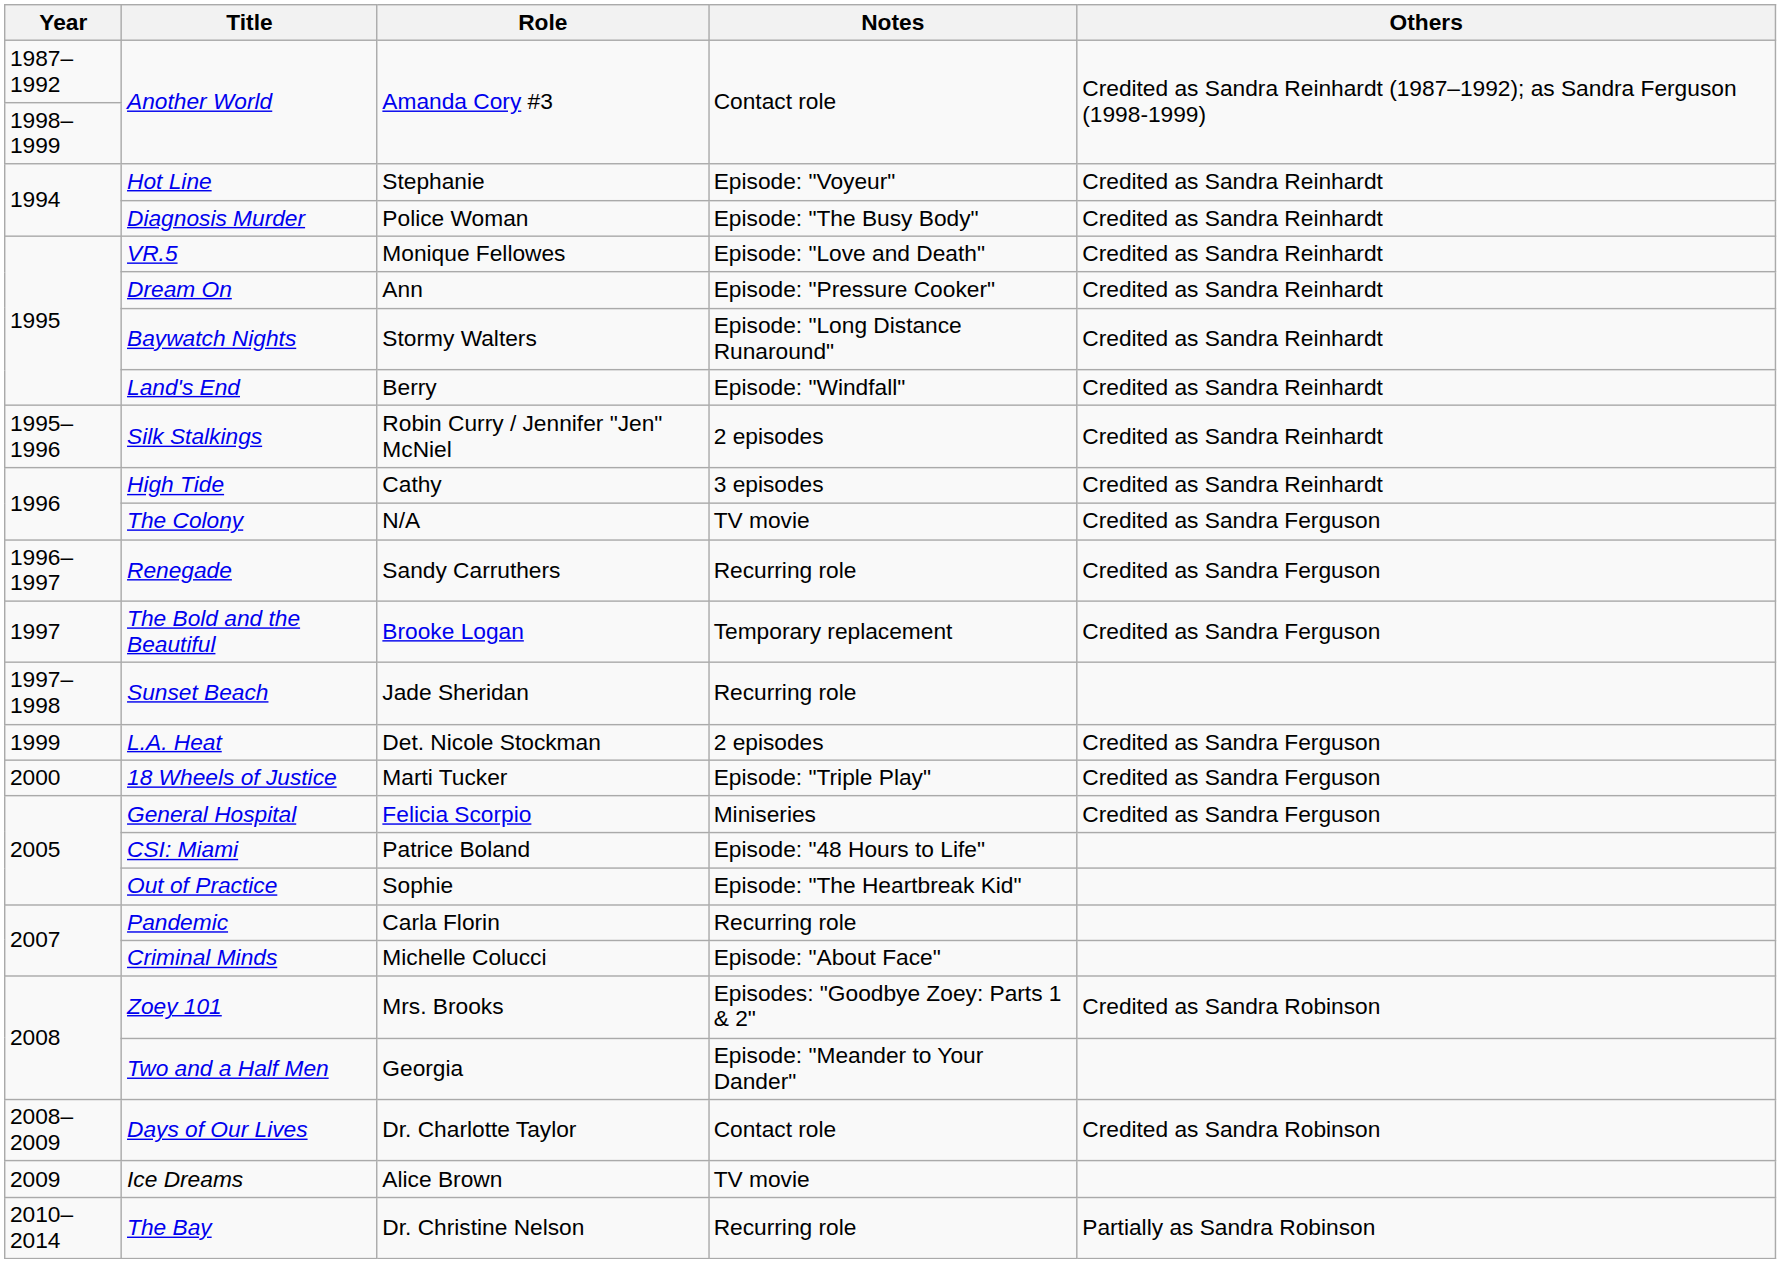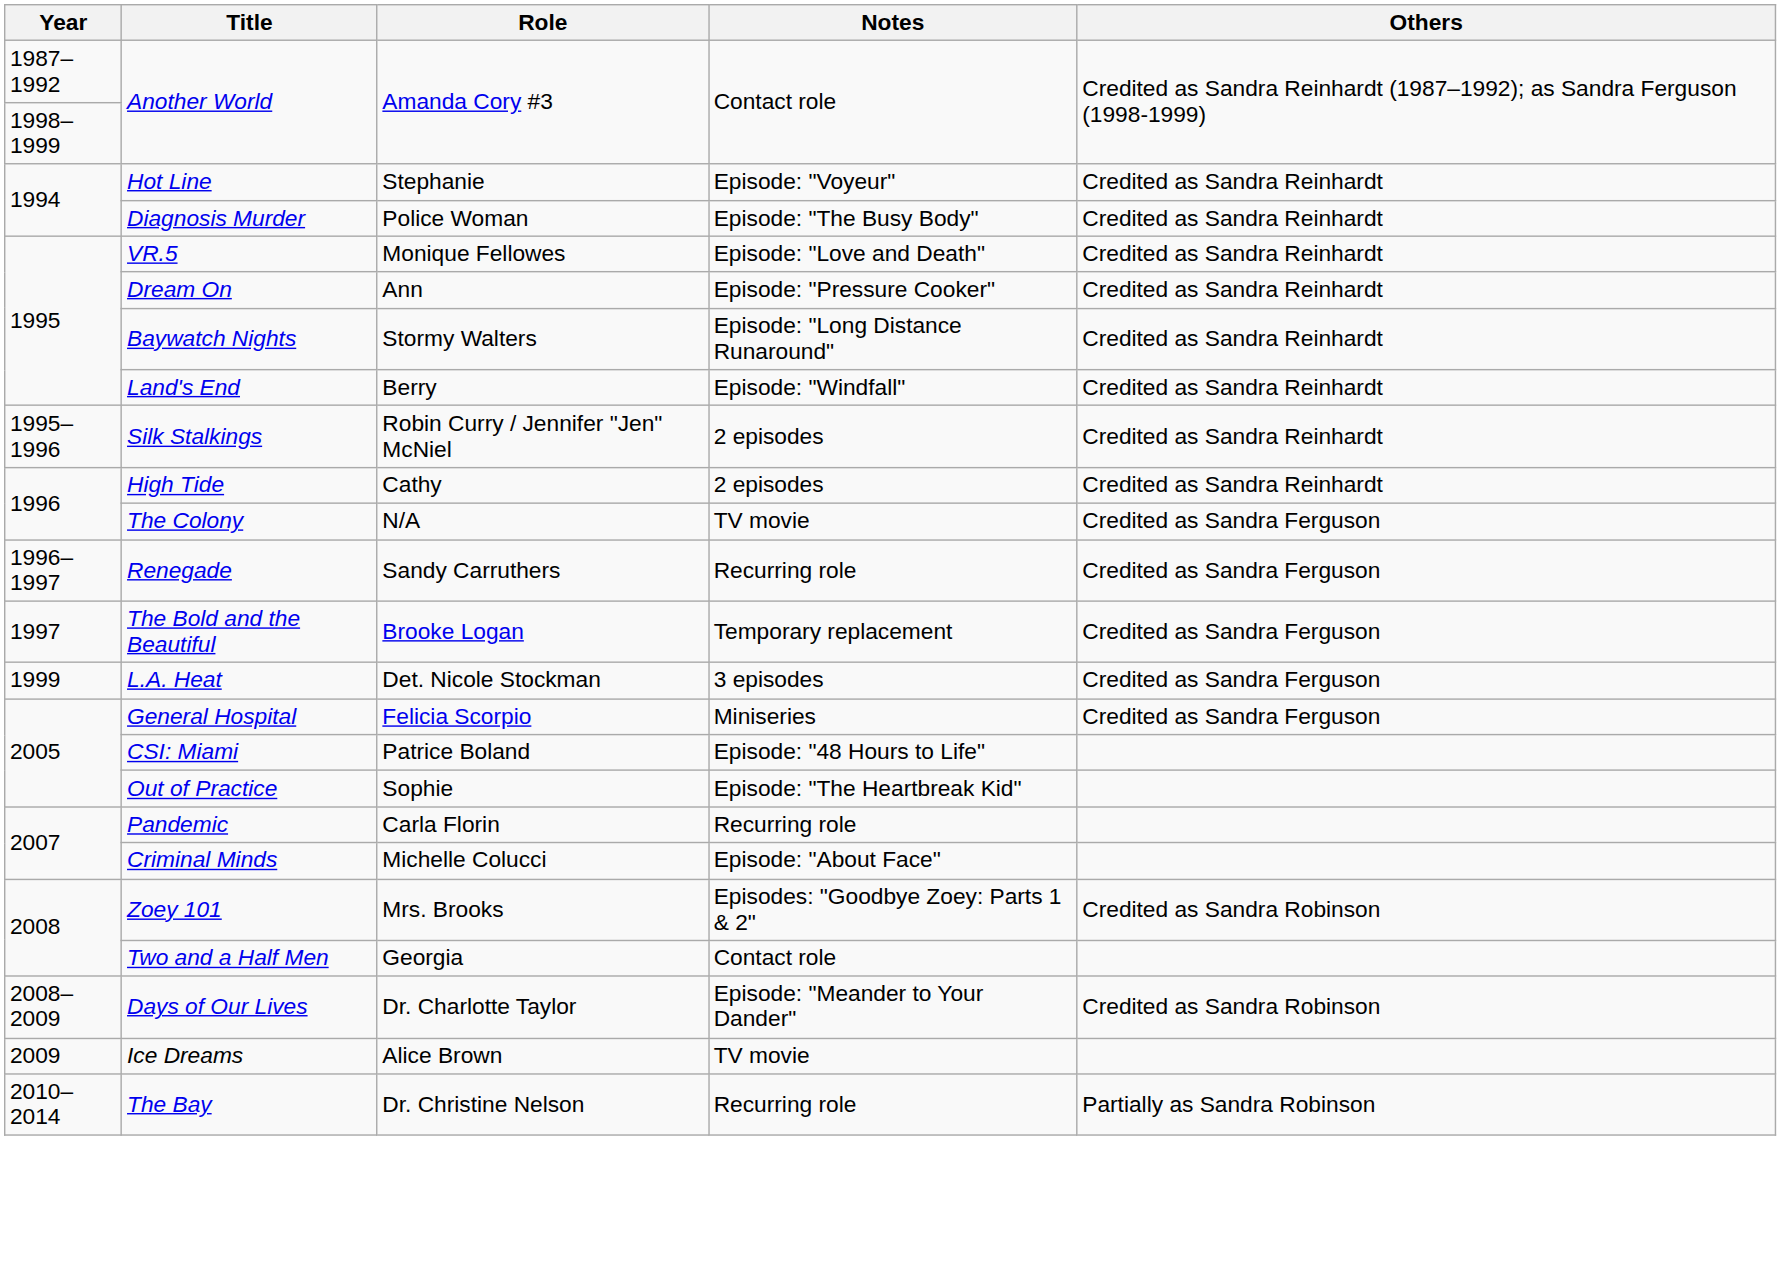High Tide | Notes: 3 episodes -> 2 episodes
- row: 1997–1998 | Sunset Beach | Jade Sheridan | Recurring role
L.A. Heat | Notes: 2 episodes -> 3 episodes
- row: 2000 | 18 Wheels of Justice | Marti Tucker | Episode: "Triple Play" | Credited as Sandra Ferguson
Two and a Half Men | Notes: Episode: "Meander to Your Dander" -> Contact role
Days of Our Lives | Notes: Contact role -> Episode: "Meander to Your Dander"
